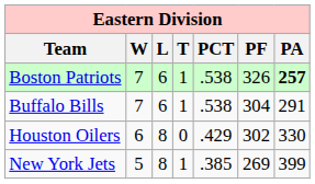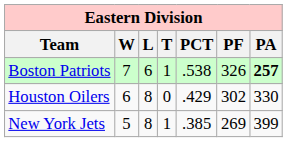- row: Buffalo Bills | 7 | 6 | 1 | .538 | 304 | 291
